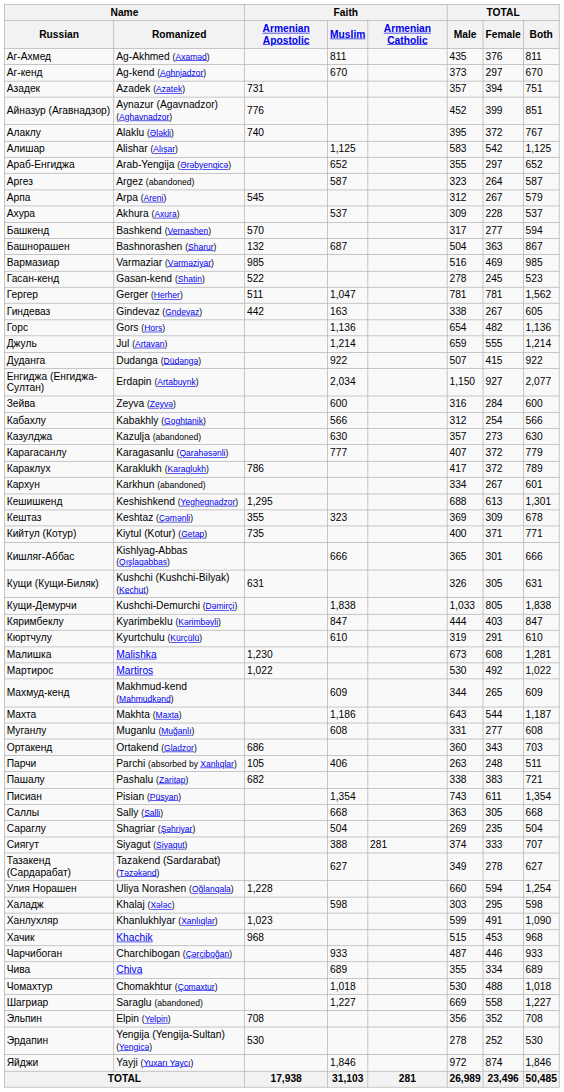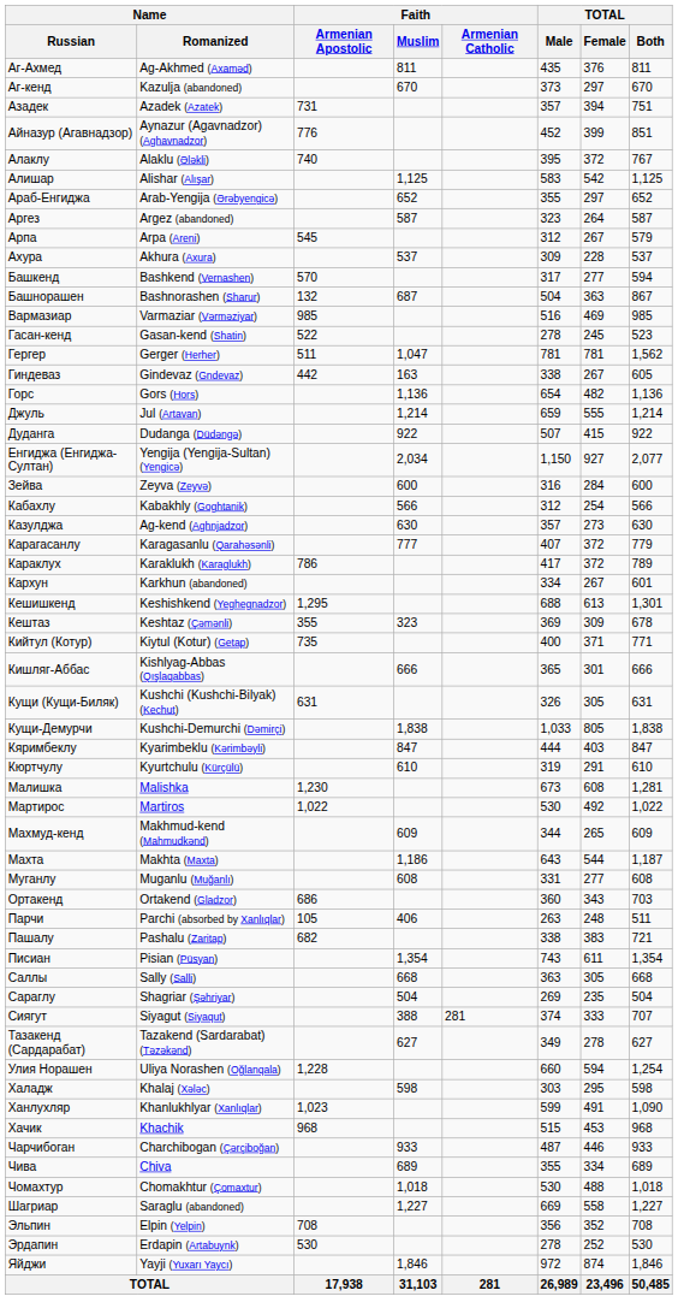Аг-кенд | Name / Romanized: Ag-kend (Aghnjadzor) -> Kazulja (abandoned)
Енгиджа (Енгиджа-Султан) | Name / Romanized: Erdapin (Artabuynk) -> Yengija (Yengija-Sultan) (Yengicə)
Казулджа | Name / Romanized: Kazulja (abandoned) -> Ag-kend (Aghnjadzor)
Эрдапин | Name / Romanized: Yengija (Yengija-Sultan) (Yengicə) -> Erdapin (Artabuynk)
